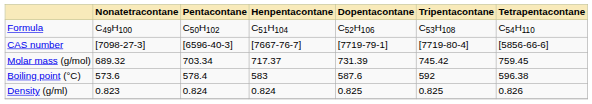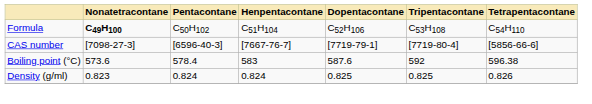Formula | Nonatetracontane: normal -> bold
- row: Molar mass (g/mol) | 689.32 | 703.34 | 717.37 | 731.39 | 745.42 | 759.45
